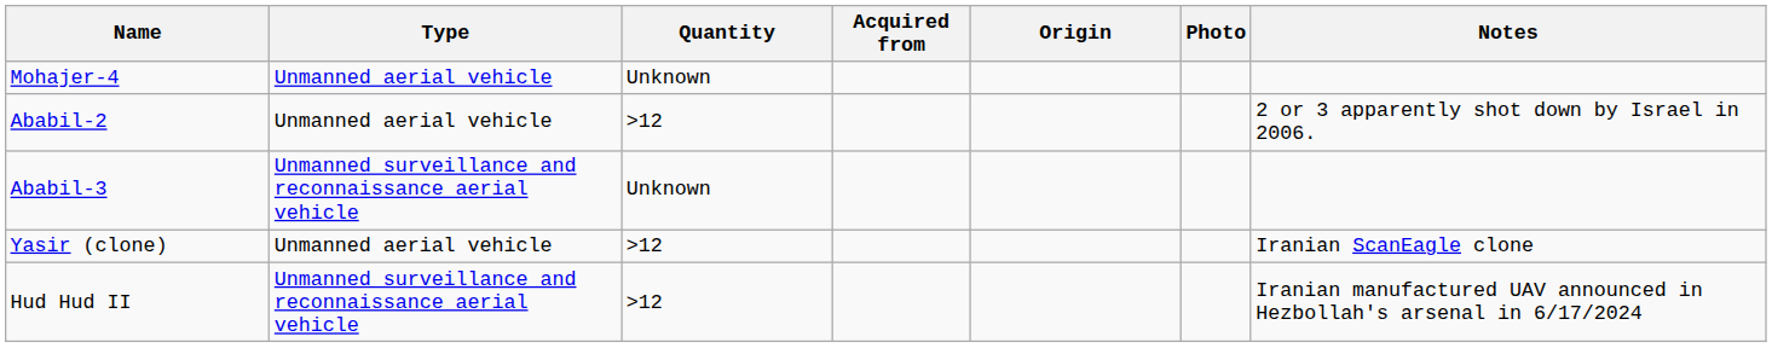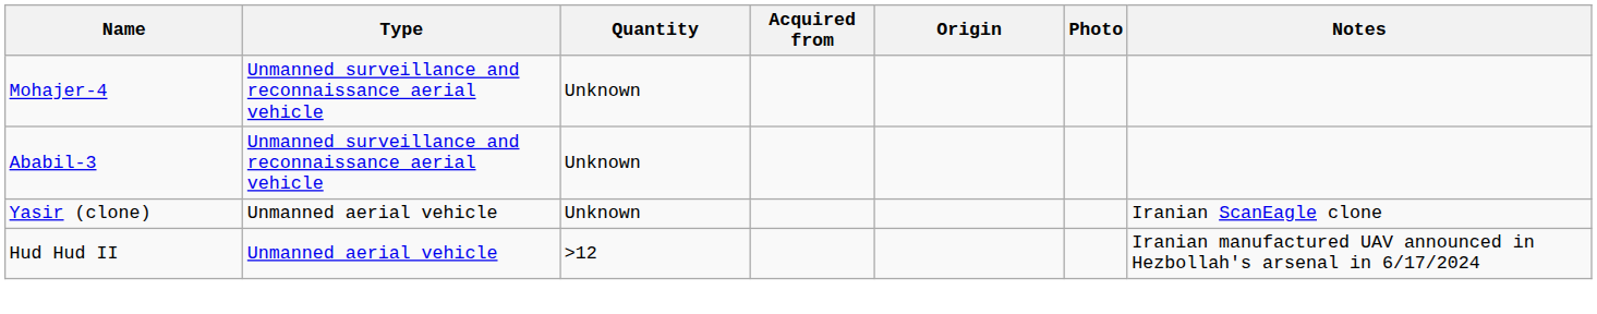Mohajer-4 | Type: Unmanned aerial vehicle -> Unmanned surveillance and reconnaissance aerial vehicle
- row: Ababil-2 | Unmanned aerial vehicle | >12 | 2 or 3 apparently shot down by Israel in 2006.
Yasir (clone) | Quantity: >12 -> Unknown
Hud Hud II | Type: Unmanned surveillance and reconnaissance aerial vehicle -> Unmanned aerial vehicle
